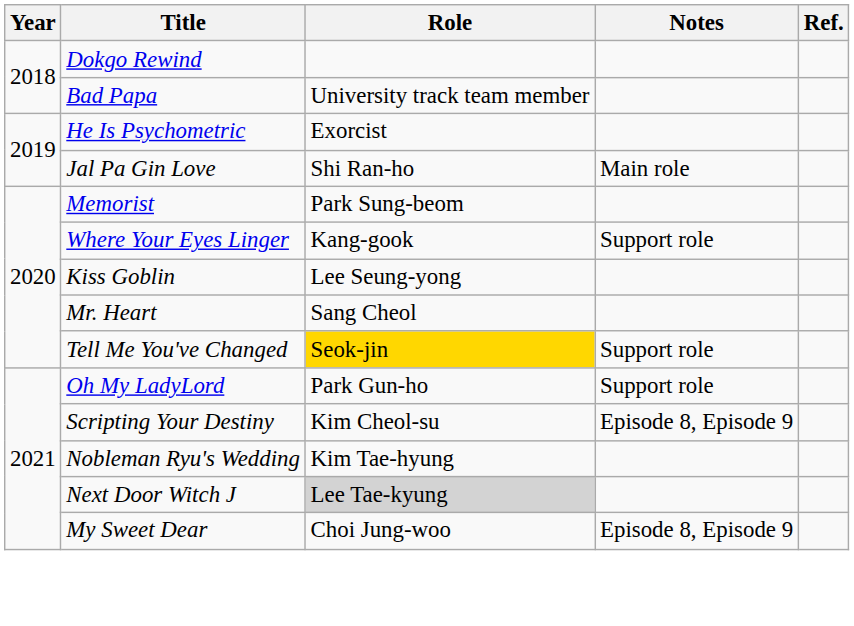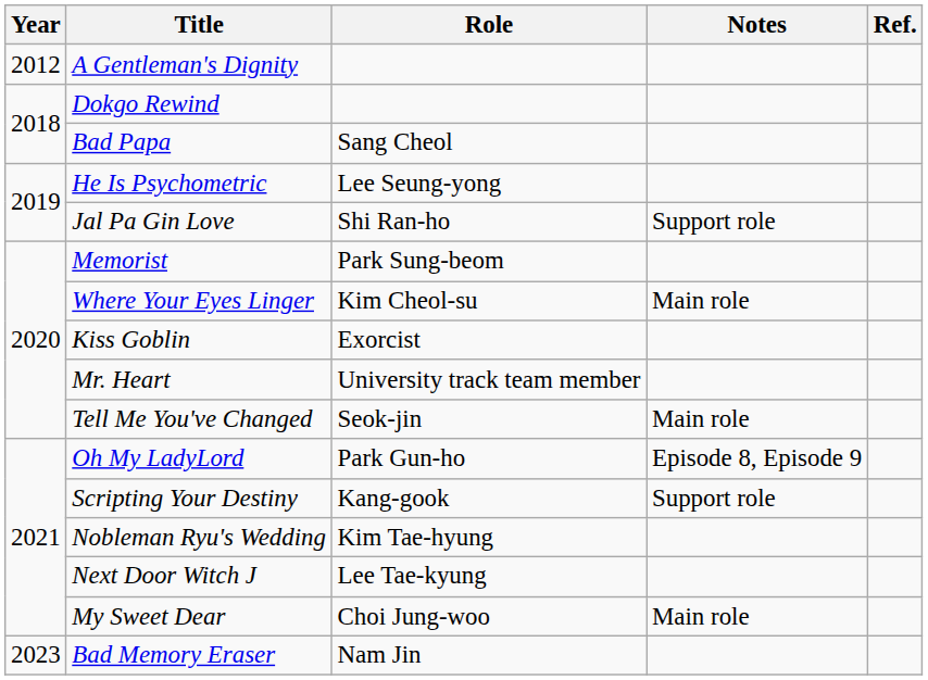+ row: 2012 | A Gentleman's Dignity
Bad Papa | Role: University track team member -> Sang Cheol
He Is Psychometric | Role: Exorcist -> Lee Seung-yong
Jal Pa Gin Love | Notes: Main role -> Support role
Where Your Eyes Linger | Role: Kang-gook -> Kim Cheol-su
Where Your Eyes Linger | Notes: Support role -> Main role
Kiss Goblin | Role: Lee Seung-yong -> Exorcist
Mr. Heart | Role: Sang Cheol -> University track team member
Tell Me You've Changed | Role: gold background -> no background
Tell Me You've Changed | Notes: Support role -> Main role
Oh My LadyLord | Notes: Support role -> Episode 8, Episode 9
Scripting Your Destiny | Role: Kim Cheol-su -> Kang-gook
Scripting Your Destiny | Notes: Episode 8, Episode 9 -> Support role
Next Door Witch J | Role: lightgrey background -> no background
My Sweet Dear | Notes: Episode 8, Episode 9 -> Main role
+ row: 2023 | Bad Memory Eraser | Nam Jin
